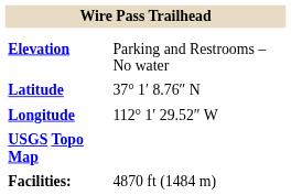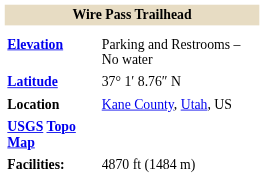- row: Longitude | 112° 1′ 29.52″ W
+ row: Location | Kane County, Utah, US
